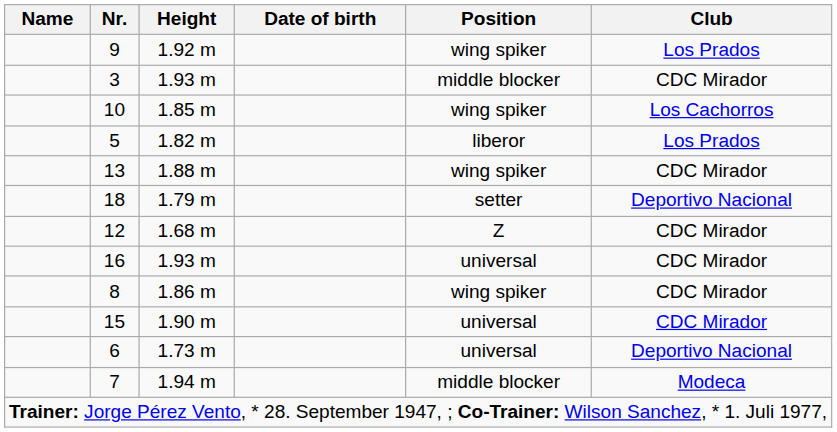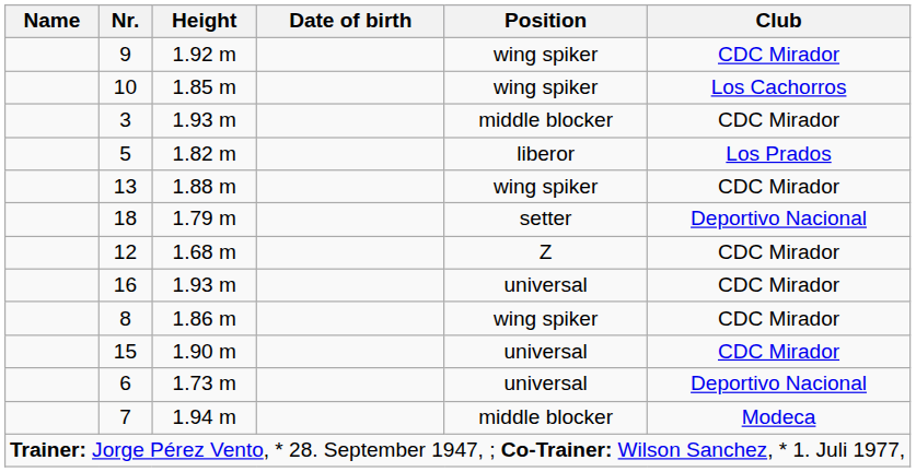9 | Club: Los Prados -> CDC Mirador
rows swapped: 3 <-> 10
